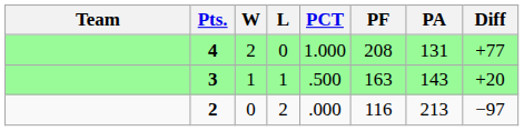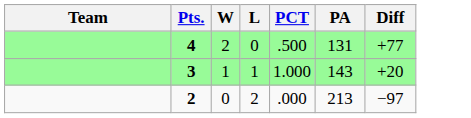- column: PF | 208 | 163 | 116
4 | PCT: 1.000 -> .500
3 | PCT: .500 -> 1.000
